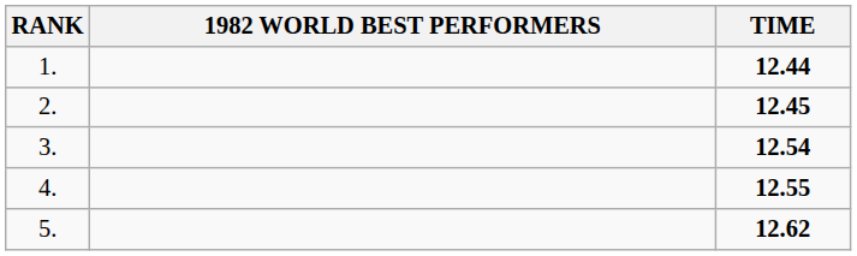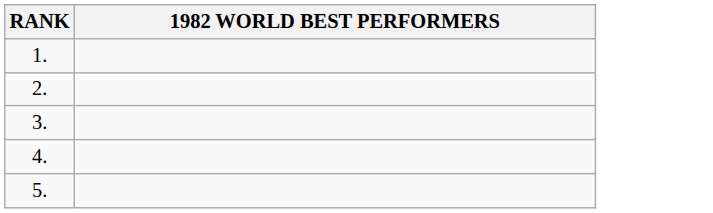- column: TIME | 12.44 | 12.45 | 12.54 | 12.55 | 12.62
